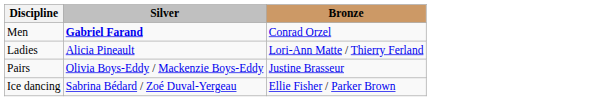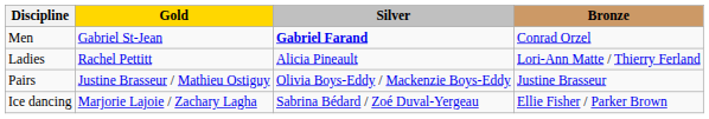+ column: Gold | Gabriel St-Jean | Rachel Pettitt | Justine Brasseur / Mathieu Ostiguy | Marjorie Lajoie / Zachary Lagha
